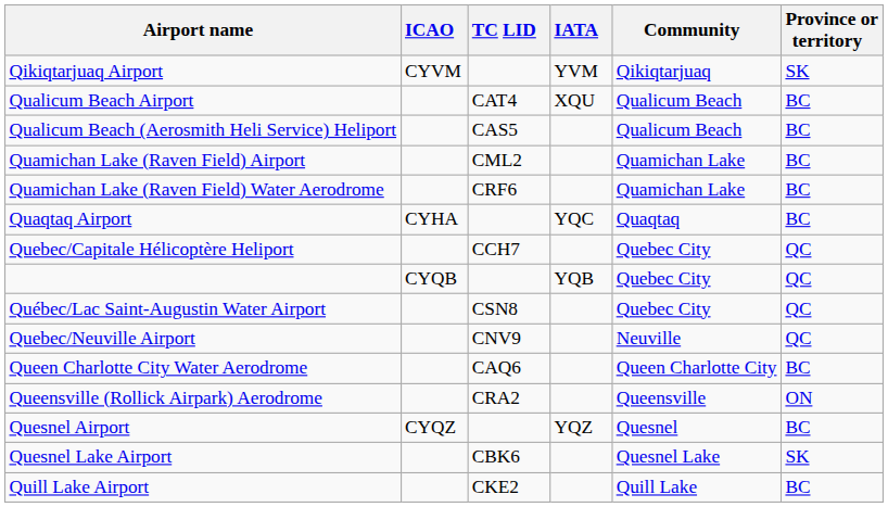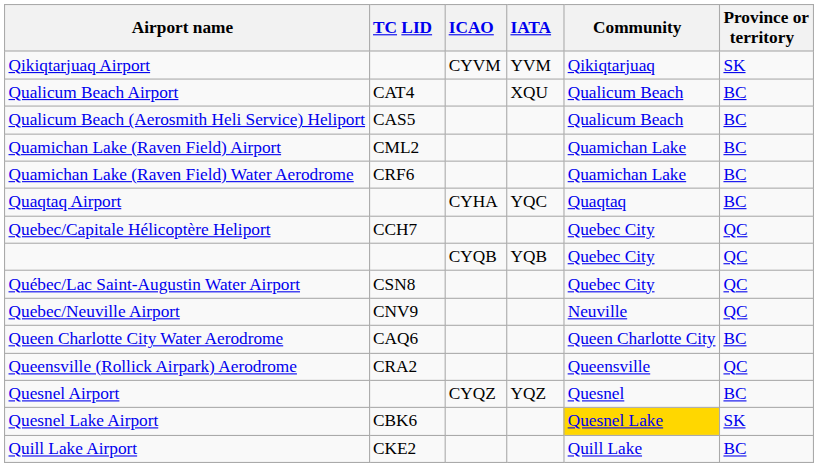columns swapped: ICAO <-> TC LID
Queensville (Rollick Airpark) Aerodrome | Province or territory: ON -> QC
Quesnel Lake Airport | Community: no background -> gold background
